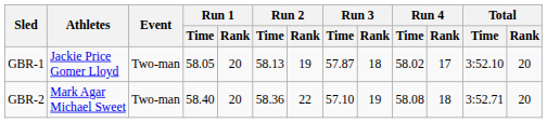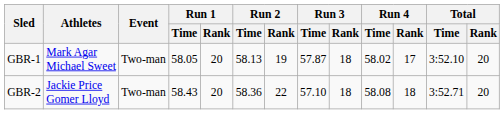GBR-1 | Athletes: Jackie Price Gomer Lloyd -> Mark Agar Michael Sweet
GBR-2 | Athletes: Mark Agar Michael Sweet -> Jackie Price Gomer Lloyd
GBR-2 | Run 1 / Time: 58.40 -> 58.43
GBR-2 | Run 3 / Rank: 19 -> 18
